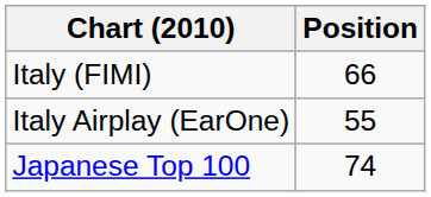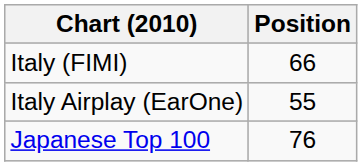Japanese Top 100 | Position: 74 -> 76
